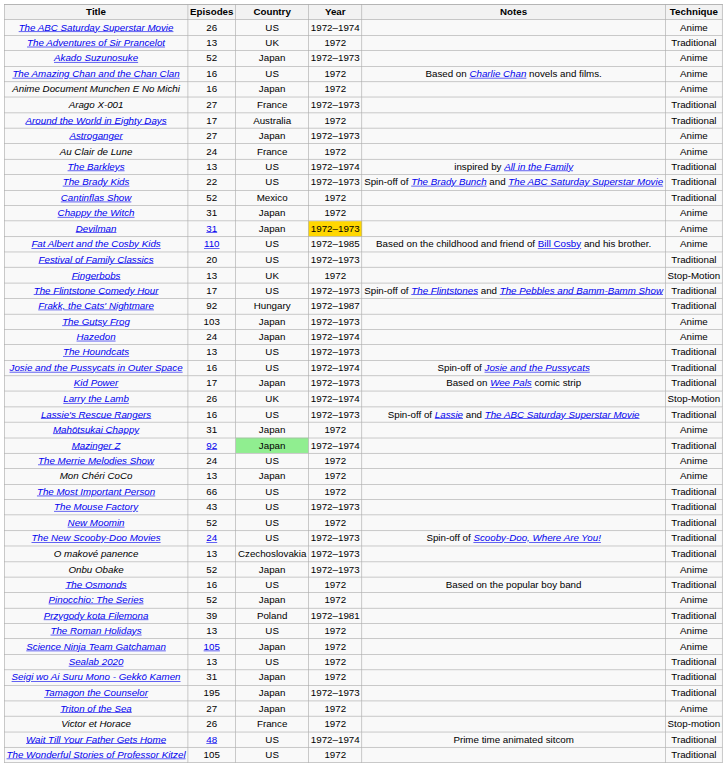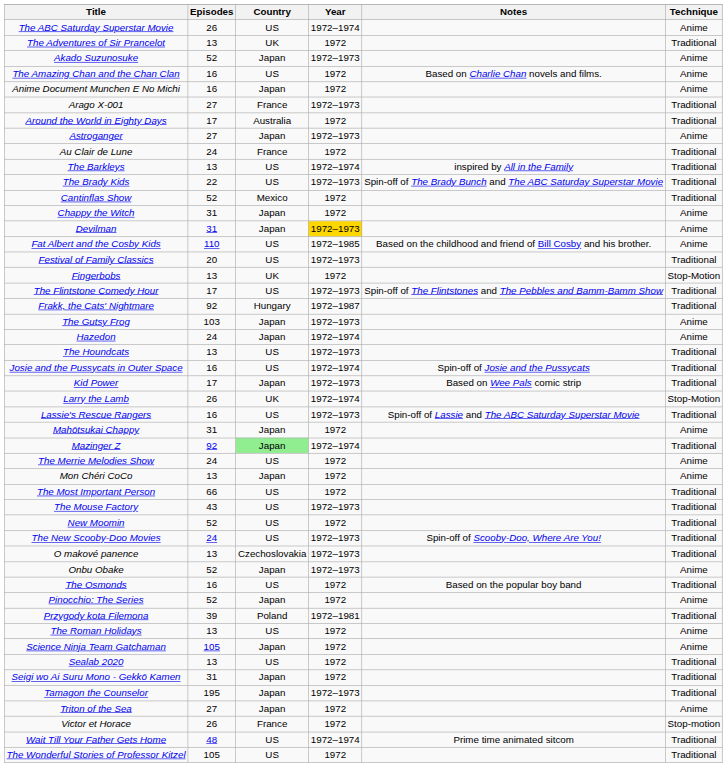Au Clair de Lune | Technique: Anime -> Traditional
